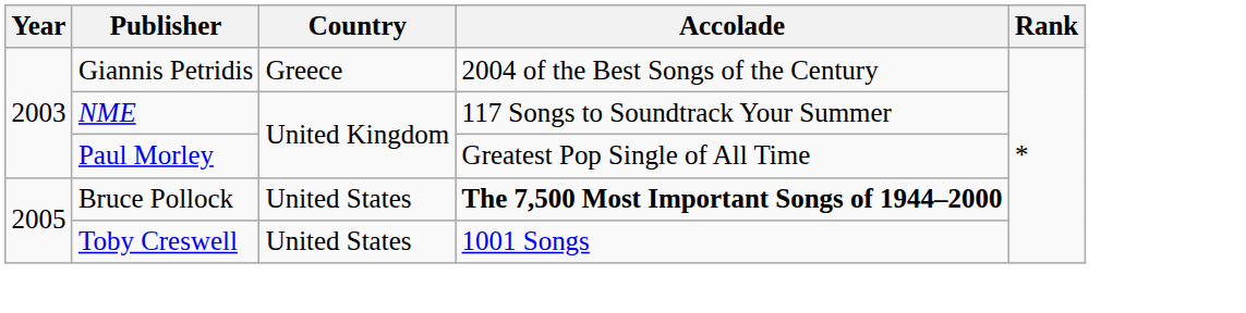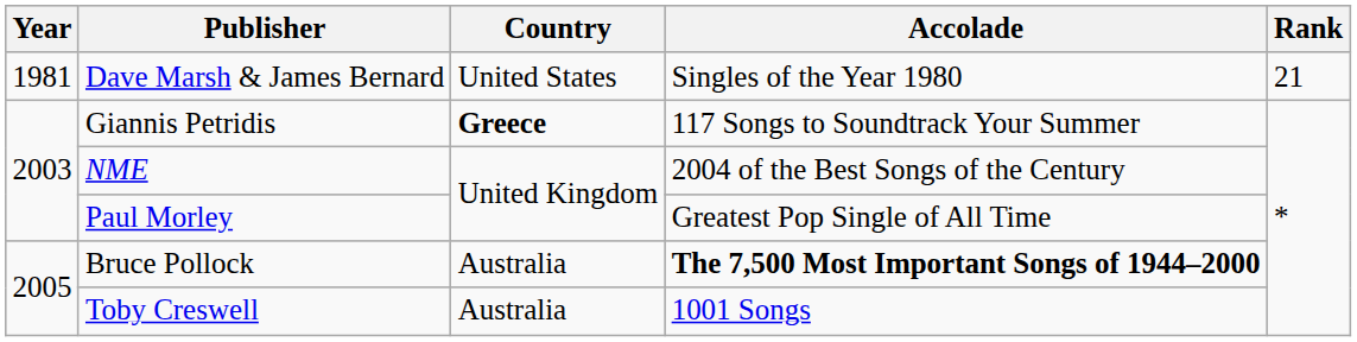+ row: 1981 | Dave Marsh & James Bernard | United States | Singles of the Year 1980 | 21
Giannis Petridis | Country: normal -> bold
Giannis Petridis | Accolade: 2004 of the Best Songs of the Century -> 117 Songs to Soundtrack Your Summer
NME | Accolade: 117 Songs to Soundtrack Your Summer -> 2004 of the Best Songs of the Century
Bruce Pollock | Country: United States -> Australia
Toby Creswell | Country: United States -> Australia
